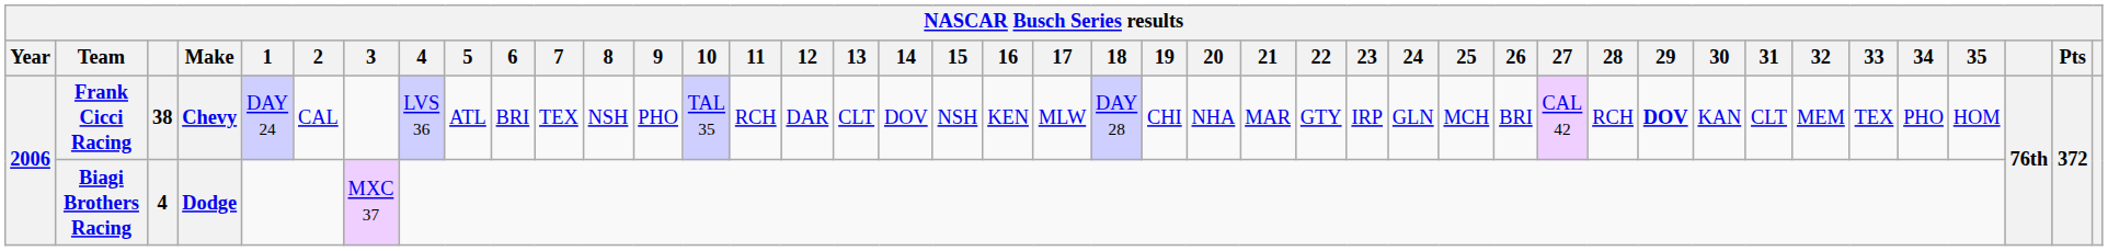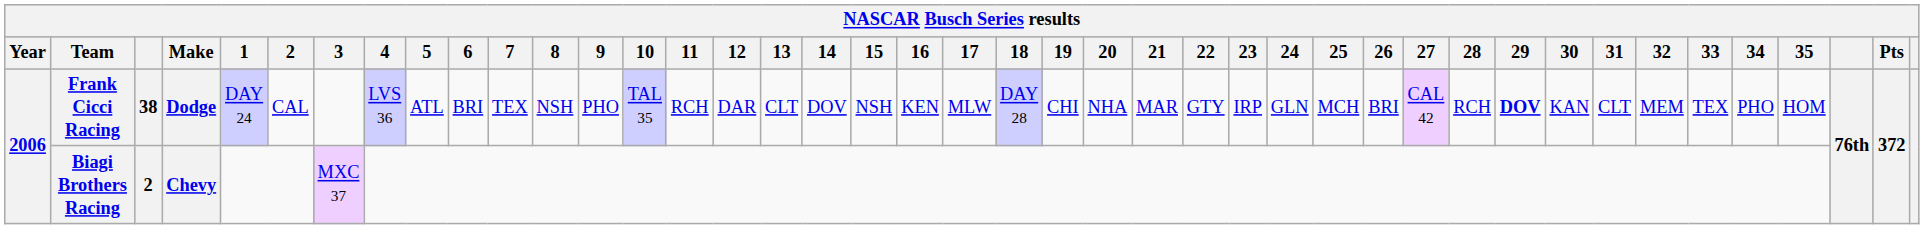Frank Cicci Racing | Make: Chevy -> Dodge
Biagi Brothers Racing | column 3: 4 -> 2
Biagi Brothers Racing | Make: Dodge -> Chevy
